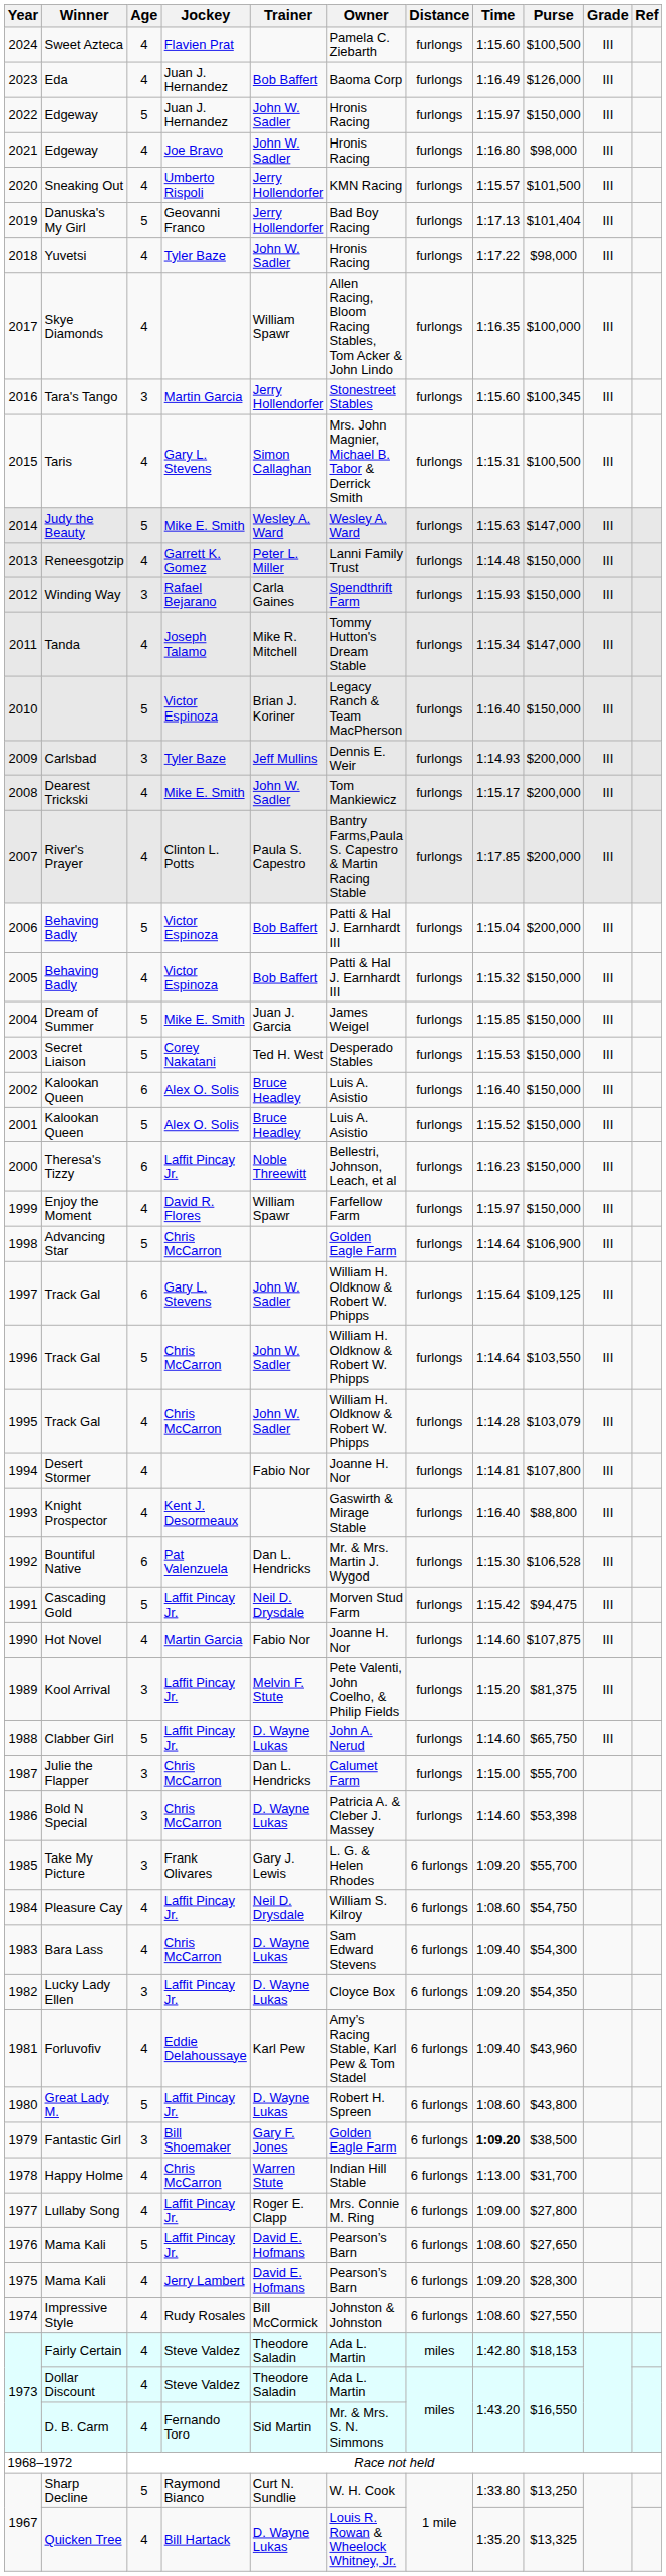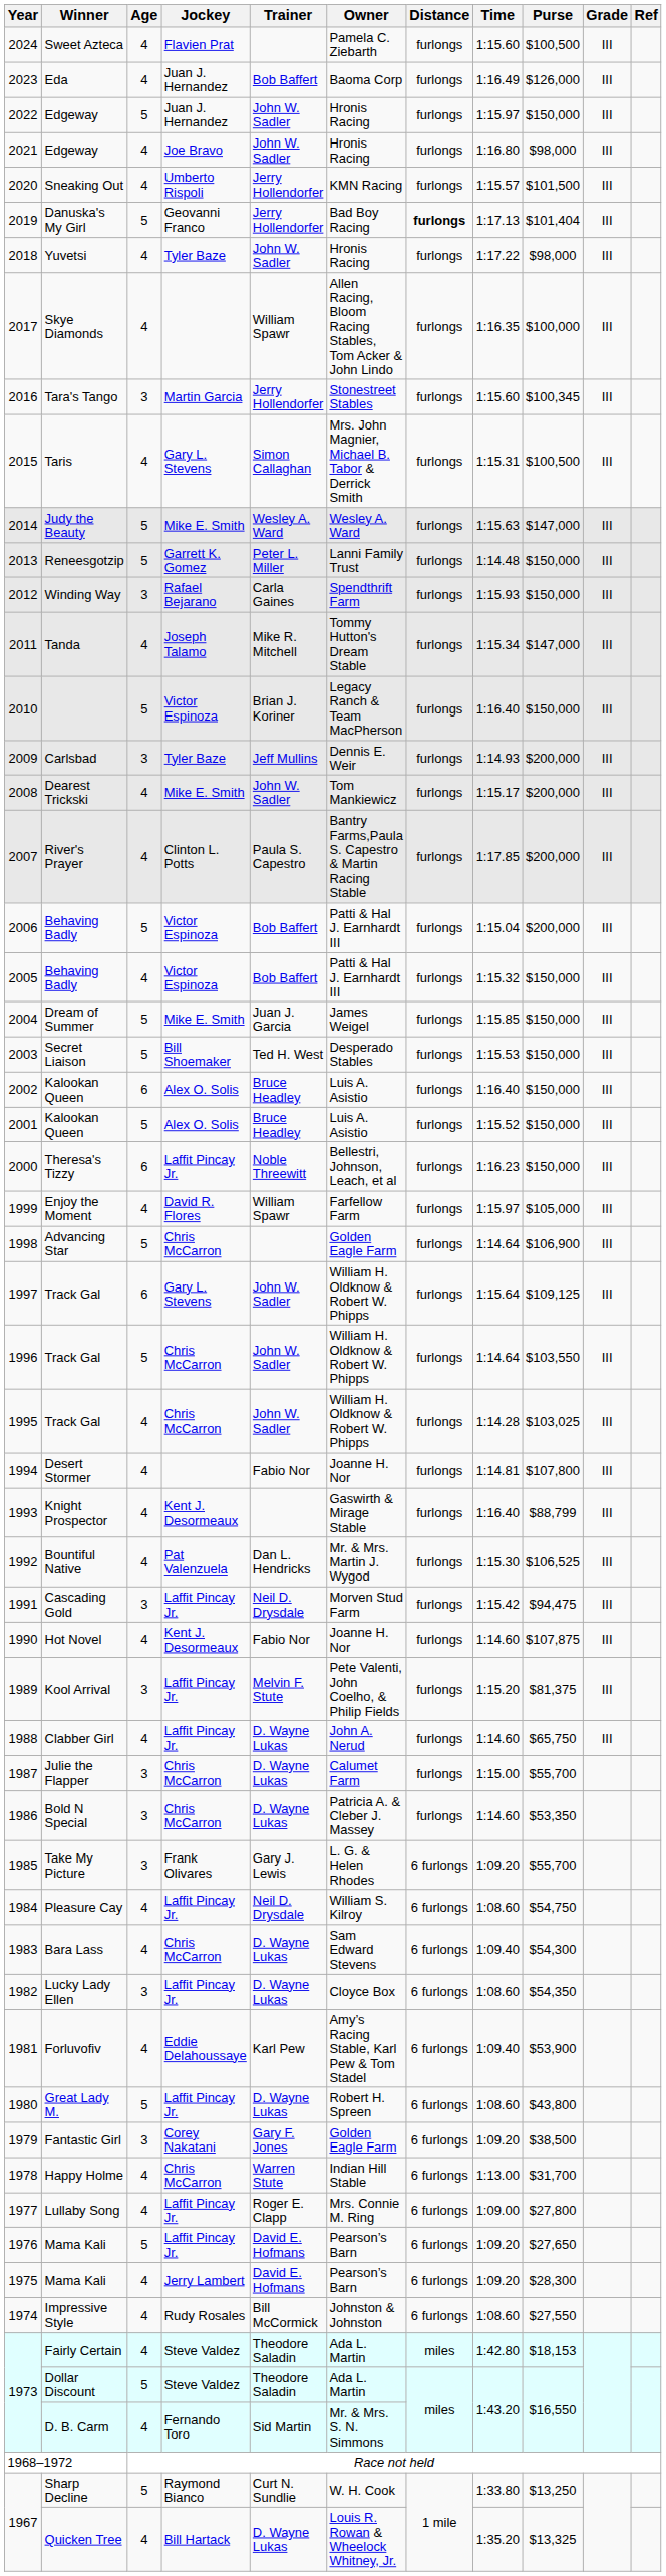2019 | Distance: normal -> bold
2013 | Age: 4 -> 5
2003 | Jockey: Corey Nakatani -> Bill Shoemaker
1999 | Purse: $150,000 -> $105,000
1995 | Purse: $103,079 -> $103,025
1993 | Purse: $88,800 -> $88,799
1992 | Age: 6 -> 4
1992 | Purse: $106,528 -> $106,525
1991 | Age: 5 -> 3
1990 | Jockey: Martin Garcia -> Kent J. Desormeaux
1988 | Age: 5 -> 4
1987 | Trainer: Dan L. Hendricks -> D. Wayne Lukas
1986 | Purse: $53,398 -> $53,350
1982 | Time: 1:09.20 -> 1:08.60
1981 | Purse: $43,960 -> $53,900
1979 | Jockey: Bill Shoemaker -> Corey Nakatani
1979 | Time: bold -> normal
1976 | Time: 1:08.60 -> 1:09.20
1973 / Dollar Discount | Age: 4 -> 5
